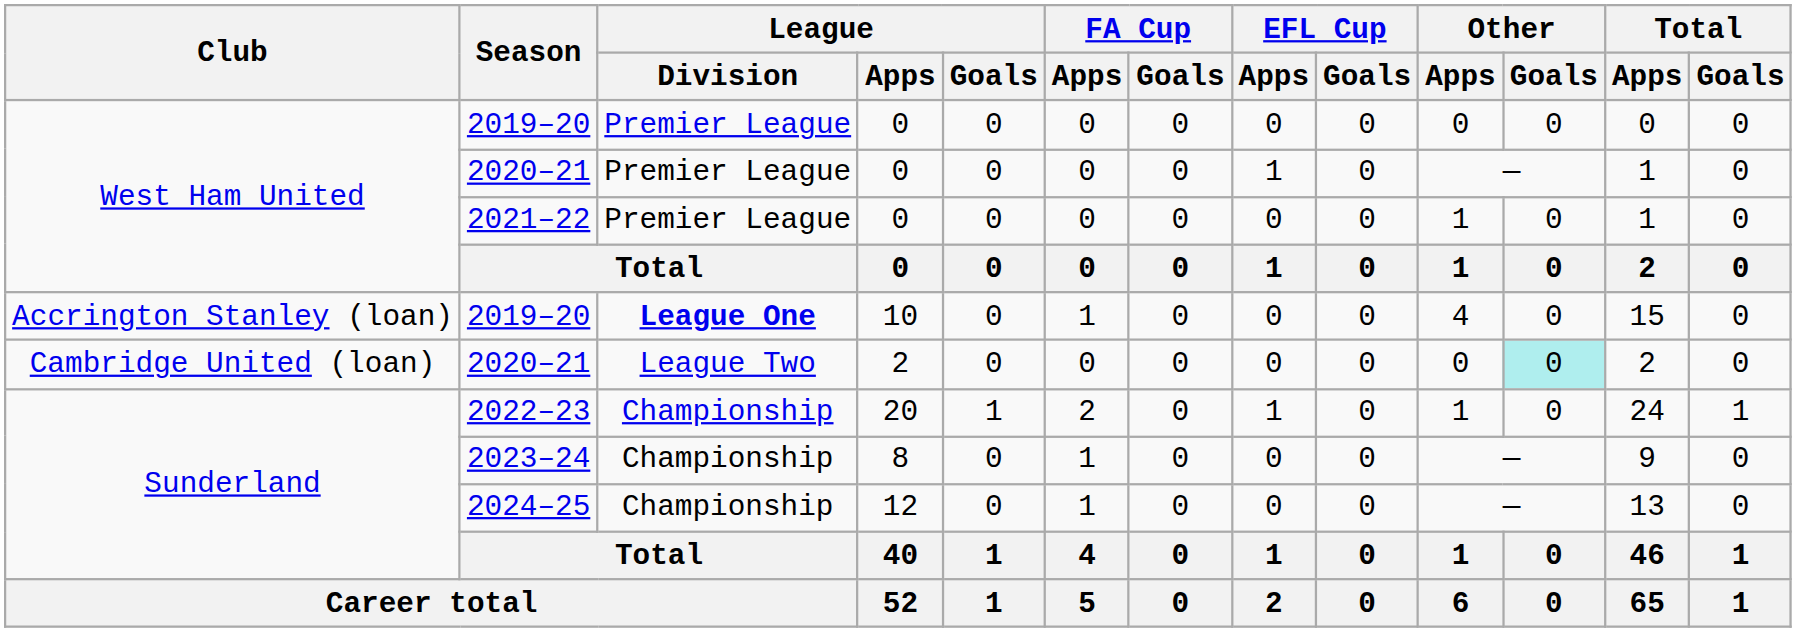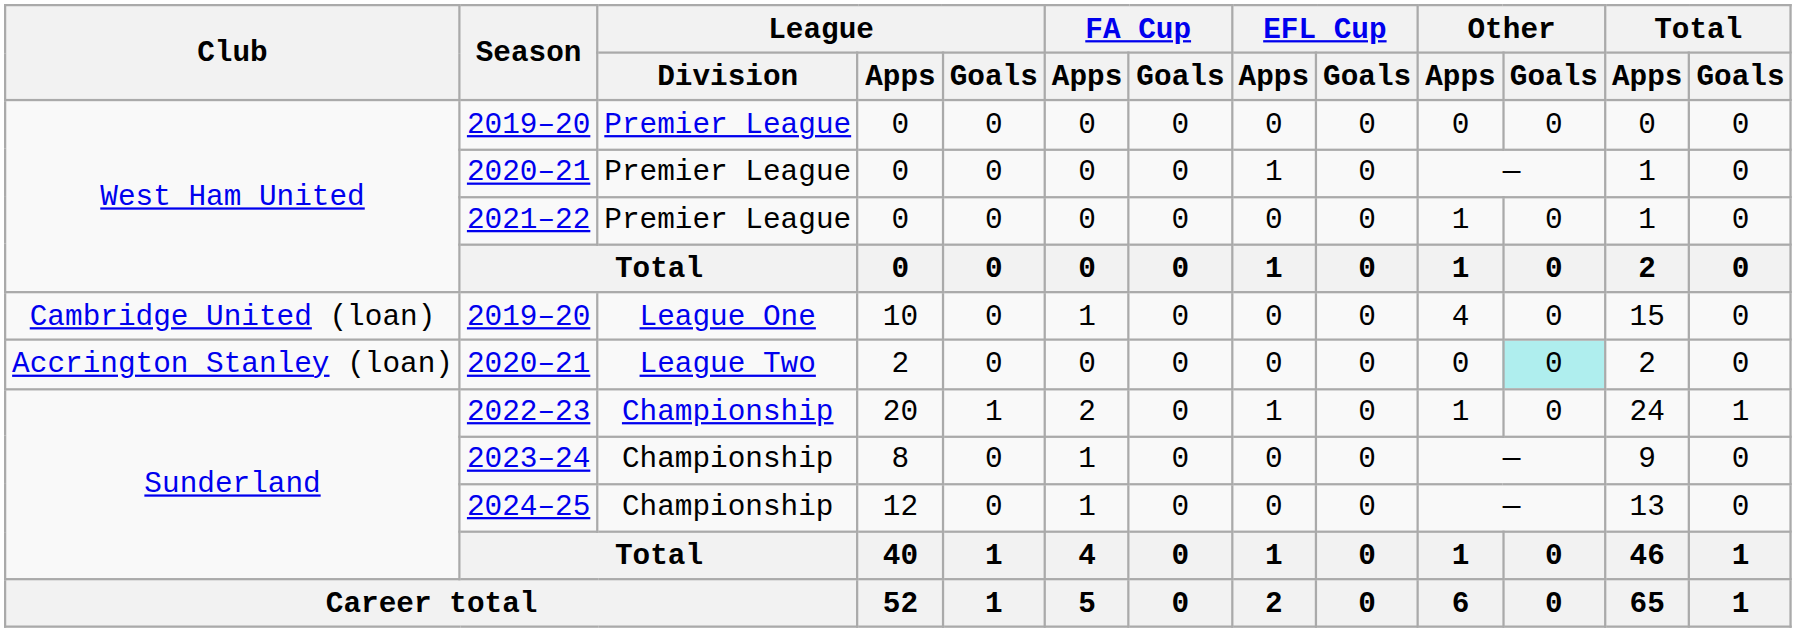2019–20 / 10 | Club: Accrington Stanley (loan) -> Cambridge United (loan)
2019–20 / 10 | League / Division: bold -> normal
2020–21 / 2 | Club: Cambridge United (loan) -> Accrington Stanley (loan)
